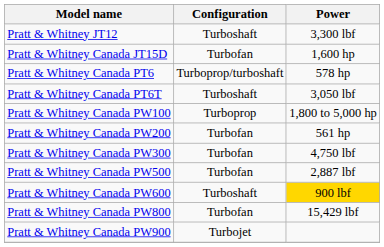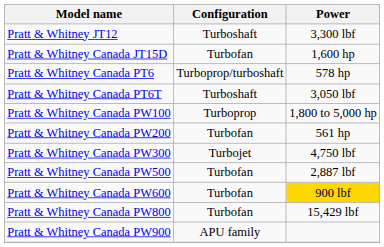Pratt & Whitney Canada PW300 | Configuration: Turbofan -> Turbojet
Pratt & Whitney Canada PW600 | Configuration: Turboshaft -> Turbofan
Pratt & Whitney Canada PW900 | Configuration: Turbojet -> APU family
